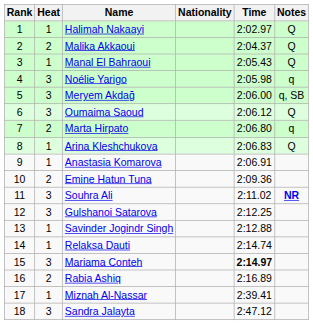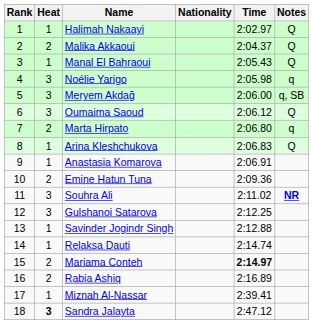Mariama Conteh | Heat: 3 -> 2
Sandra Jalayta | Heat: normal -> bold
